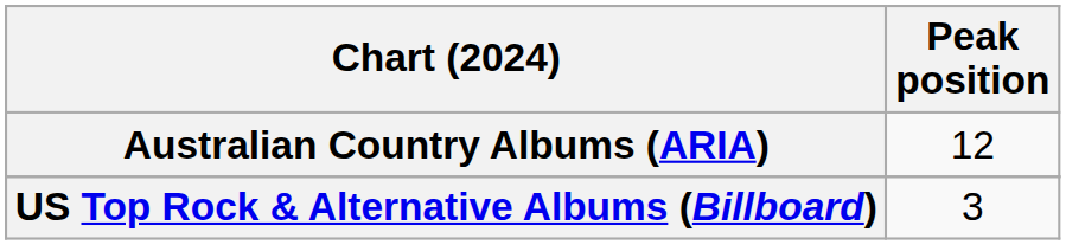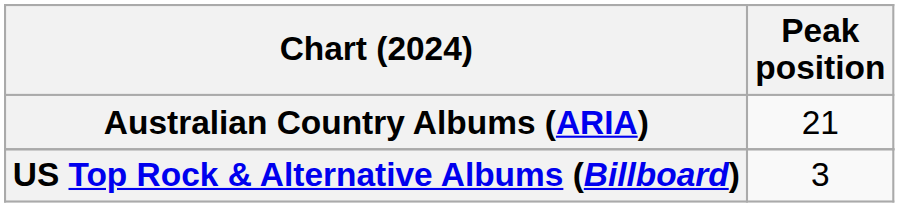Australian Country Albums (ARIA) | Peak position: 12 -> 21
